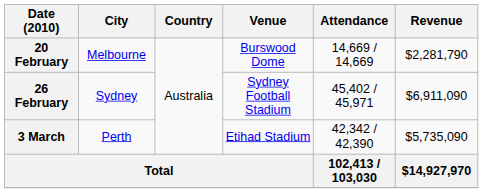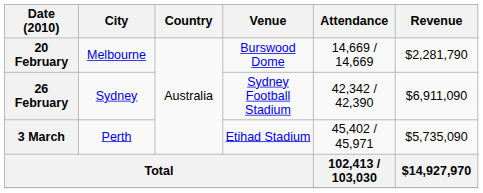26 February | Attendance: 45,402 / 45,971 -> 42,342 / 42,390
3 March | Attendance: 42,342 / 42,390 -> 45,402 / 45,971
